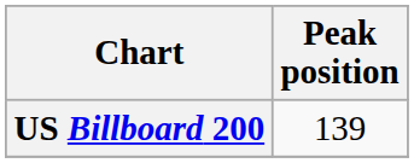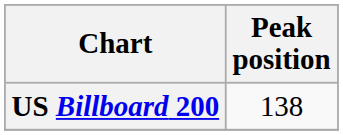US Billboard 200 | Peak position: 139 -> 138
